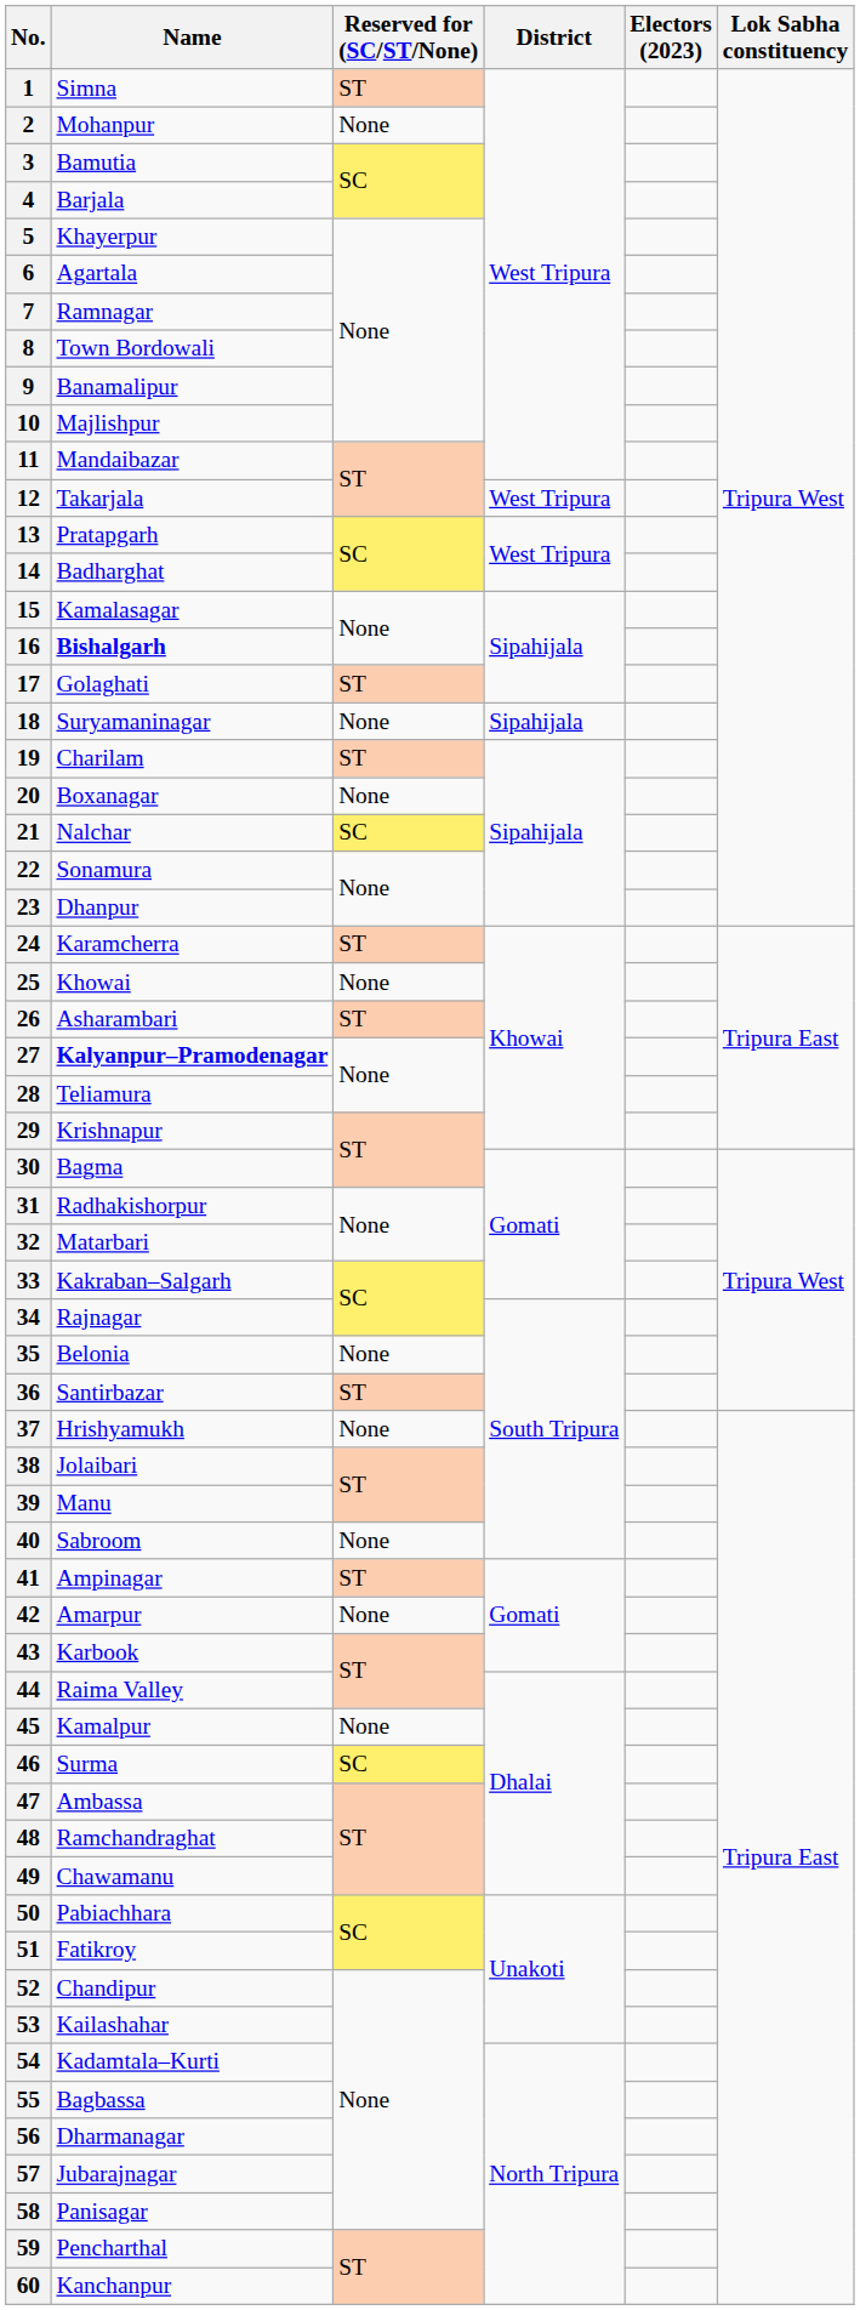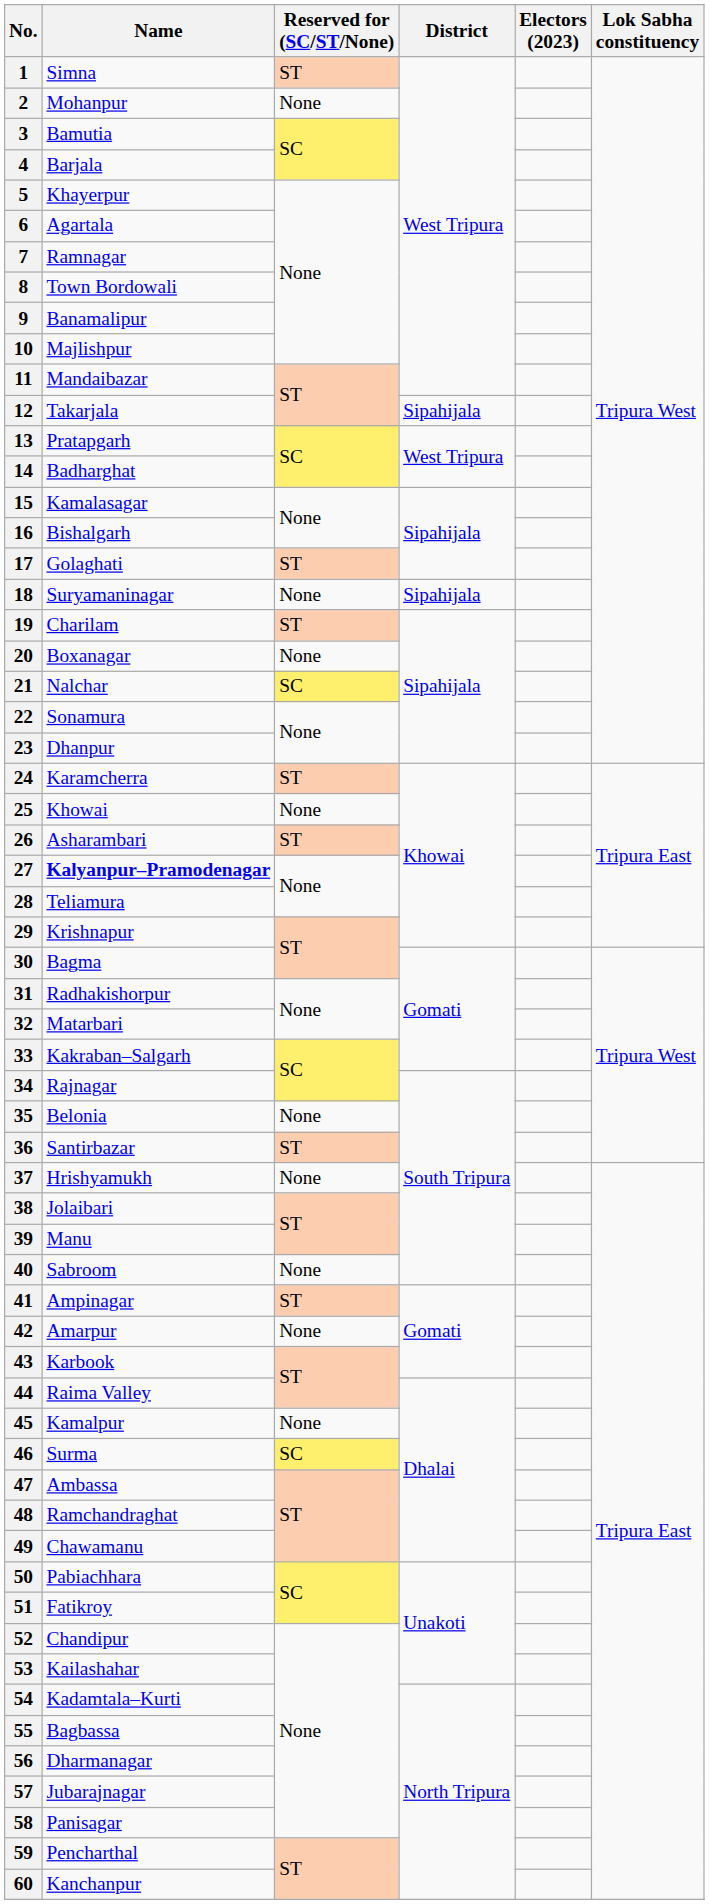12 | District: West Tripura -> Sipahijala
16 | Name: bold -> normal
